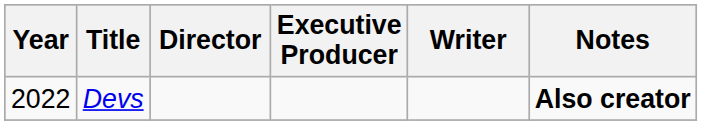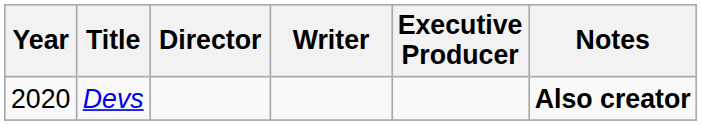columns swapped: Writer <-> Executive Producer
Devs | Year: 2022 -> 2020
